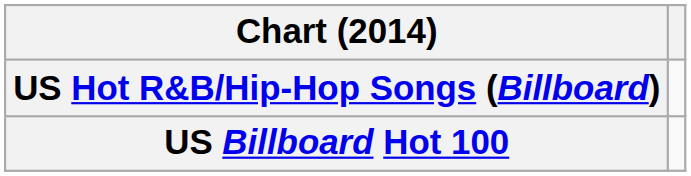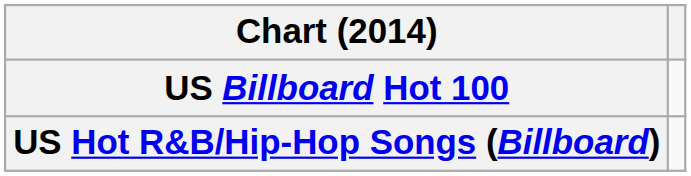rows swapped: US Billboard Hot 100 <-> US Hot R&B/Hip-Hop Songs (Billboard)
